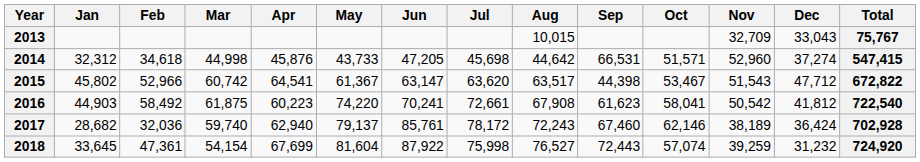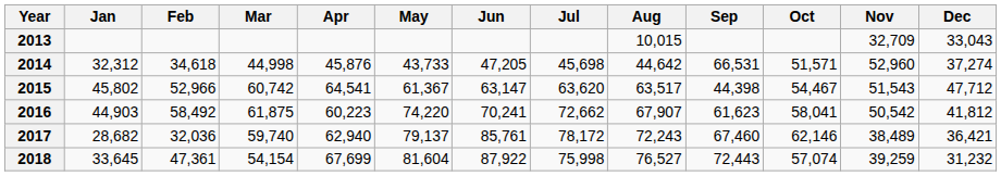- column: Total | 75,767 | 547,415 | 672,822 | 722,540 | 702,928 | 724,920
2015 | Oct: 53,467 -> 54,467
2016 | Jul: 72,661 -> 72,662
2016 | Aug: 67,908 -> 67,907
2017 | Nov: 38,189 -> 38,489
2017 | Dec: 36,424 -> 36,421
